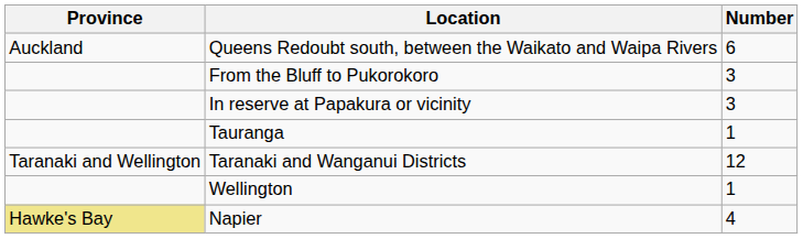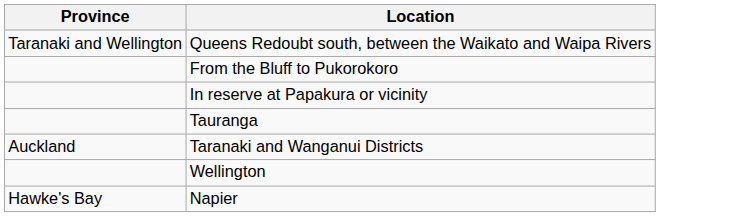- column: Number | 6 | 3 | 3 | 1 | 12 | 1 | 4
Queens Redoubt south, between the Waikato and Waipa Rivers | Province: Auckland -> Taranaki and Wellington
Taranaki and Wanganui Districts | Province: Taranaki and Wellington -> Auckland
Napier | Province: khaki background -> no background
